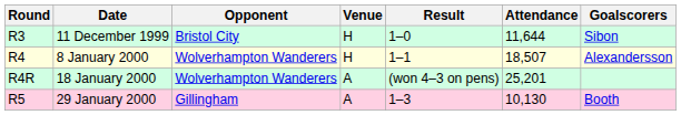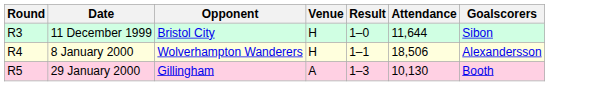8 January 2000 | Attendance: 18,507 -> 18,506
- row: R4R | 18 January 2000 | Wolverhampton Wanderers | A | (won 4–3 on pens) | 25,201
